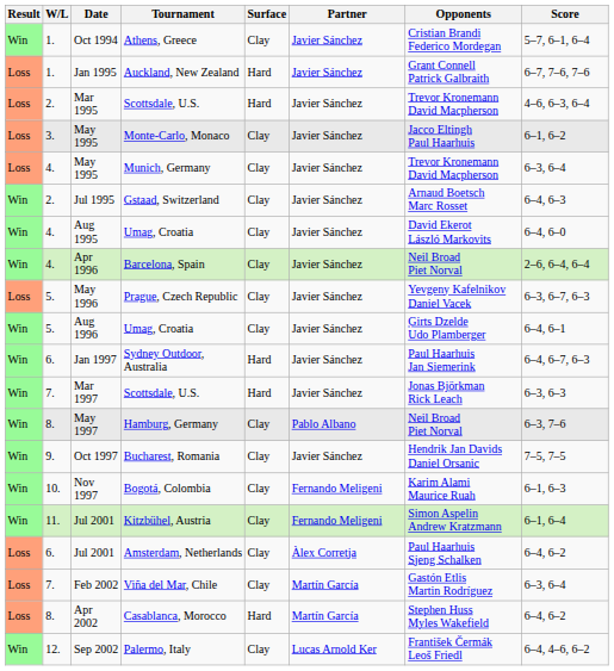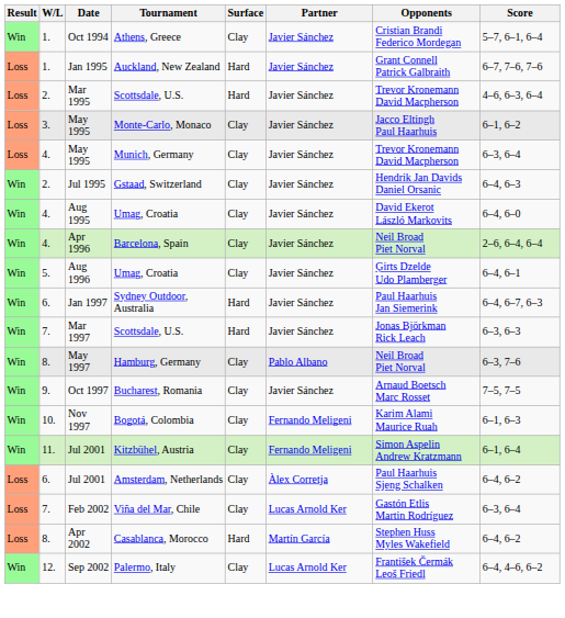Jul 1995 | Opponents: Arnaud Boetsch Marc Rosset -> Hendrik Jan Davids Daniel Orsanic
- row: Loss | 5. | May 1996 | Prague, Czech Republic | Clay | Javier Sánchez | Yevgeny Kafelnikov Daniel Vacek | 6–3, 6–7, 6–3
Oct 1997 | Opponents: Hendrik Jan Davids Daniel Orsanic -> Arnaud Boetsch Marc Rosset
Feb 2002 | Partner: Martín García -> Lucas Arnold Ker
